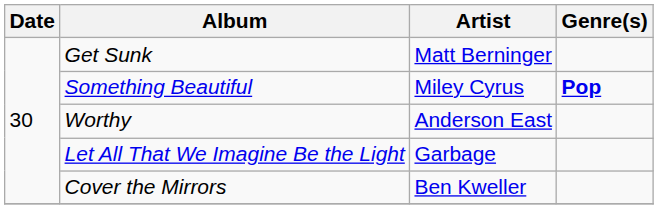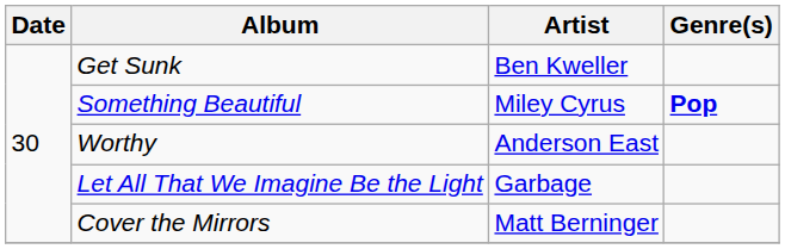Get Sunk | Artist: Matt Berninger -> Ben Kweller
Cover the Mirrors | Artist: Ben Kweller -> Matt Berninger
